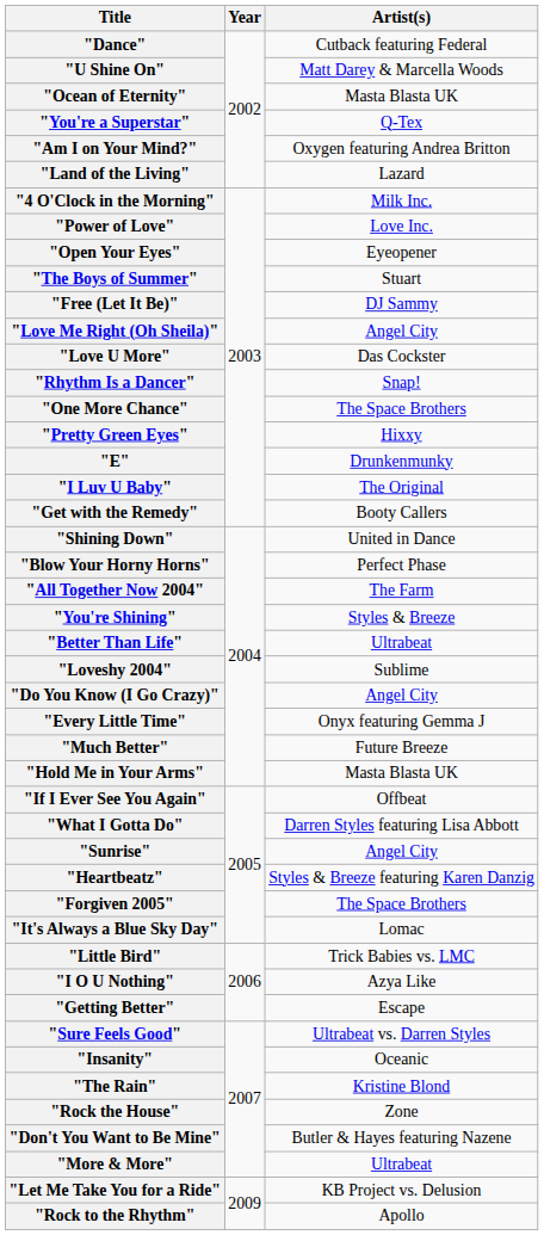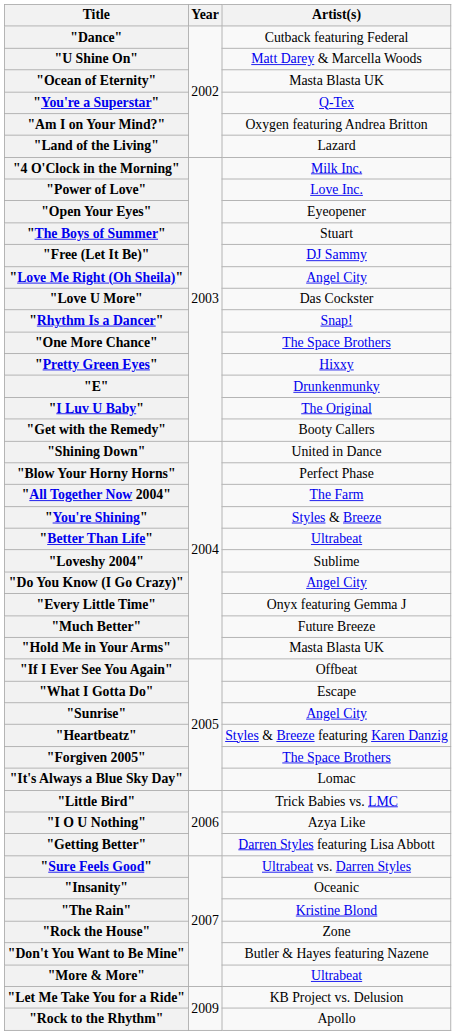"What I Gotta Do" | Artist(s): Darren Styles featuring Lisa Abbott -> Escape
"Getting Better" | Artist(s): Escape -> Darren Styles featuring Lisa Abbott
